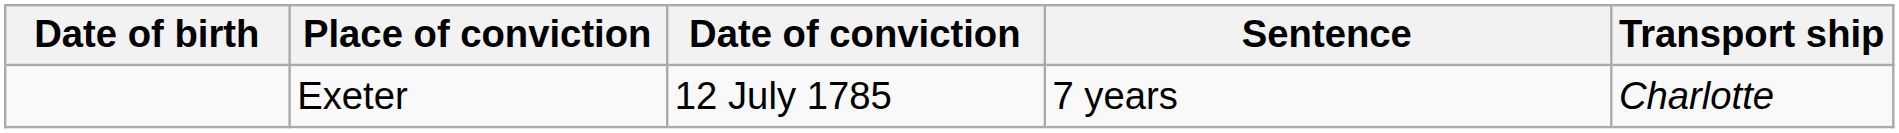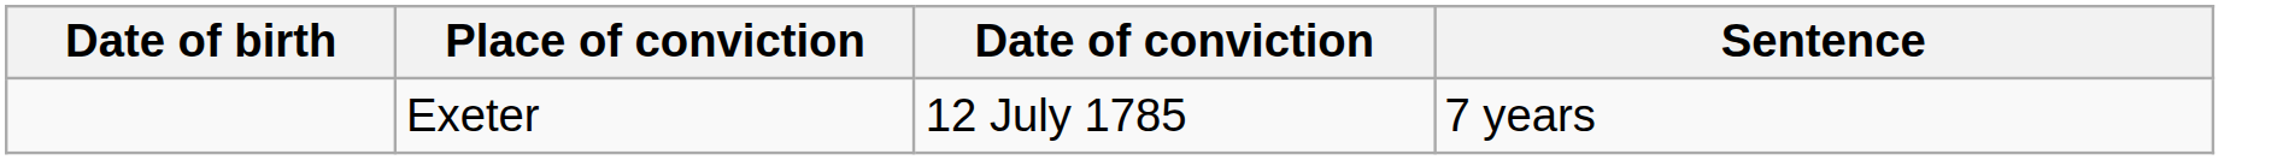- column: Transport ship | Charlotte
